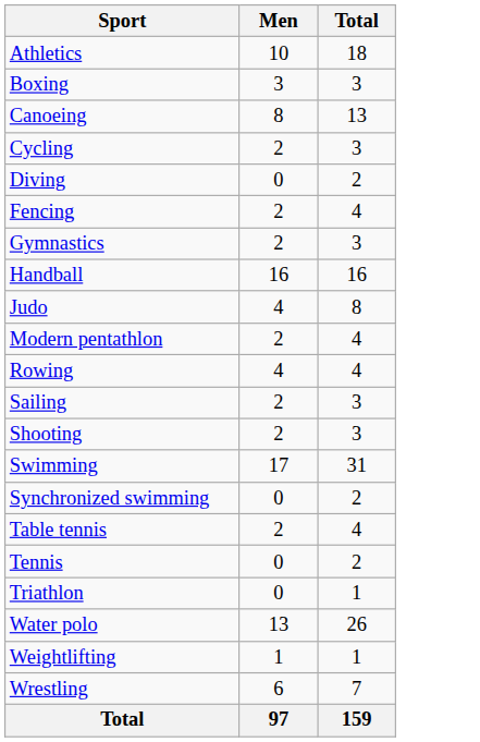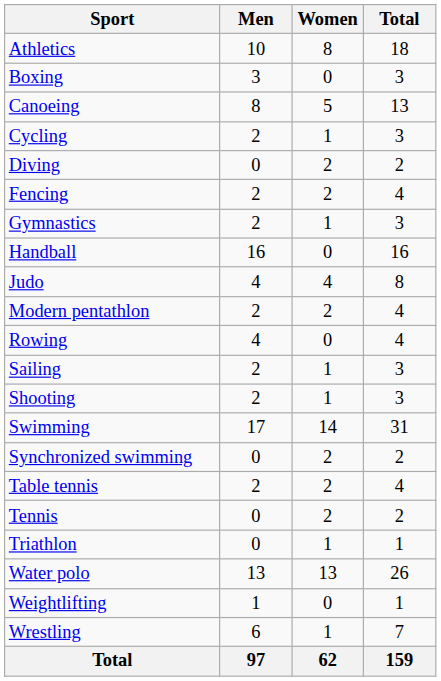+ column: Women | 8 | 0 | 5 | 1 | 2 | 2 | 1 | 0 | 4 | 2 | 0 | 1 | 1 | 14 | 2 | 2 | 2 | 1 | 13 | 0 | 1 | 62
